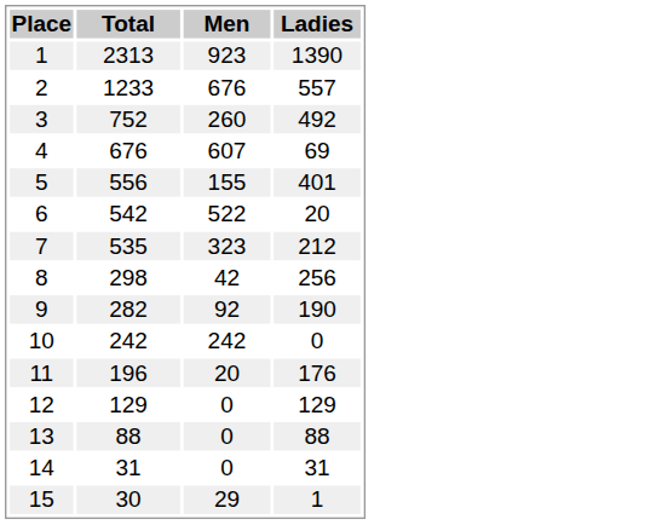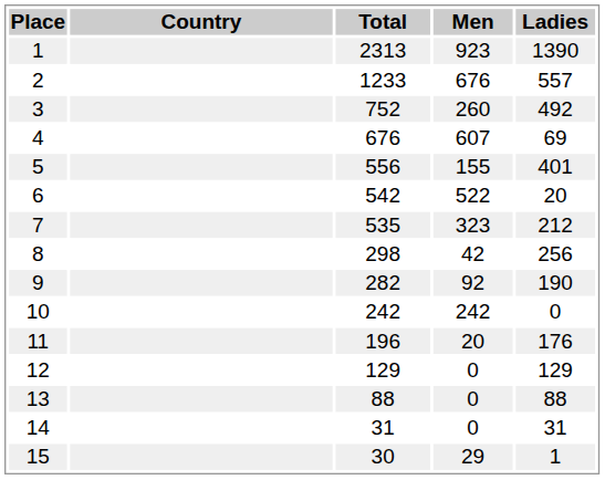+ column: Country
